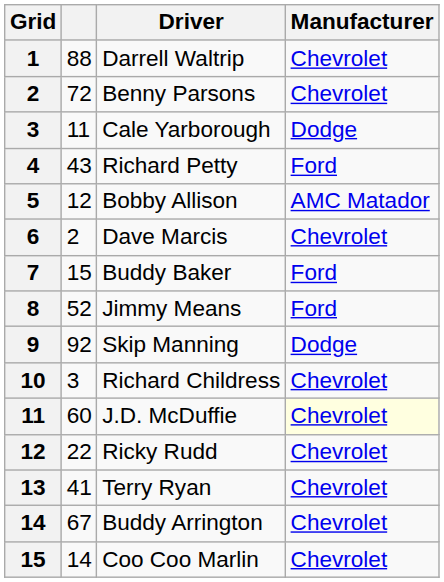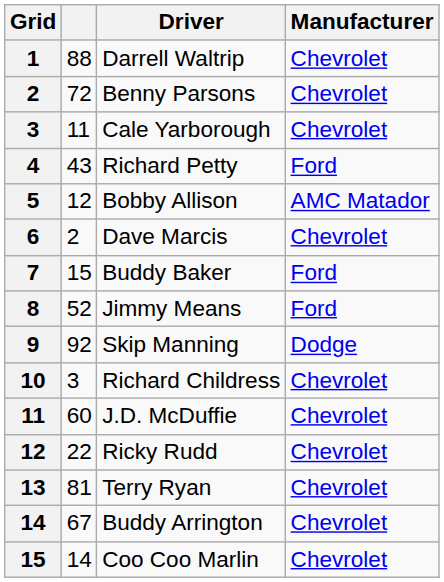Cale Yarborough | Manufacturer: Dodge -> Chevrolet
J.D. McDuffie | Manufacturer: lightyellow background -> no background
Terry Ryan | column 2: 41 -> 81
